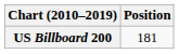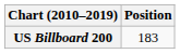US Billboard 200 | Position: 181 -> 183
